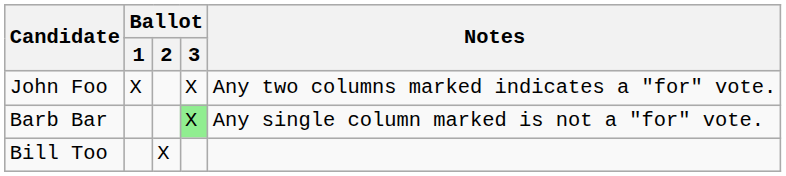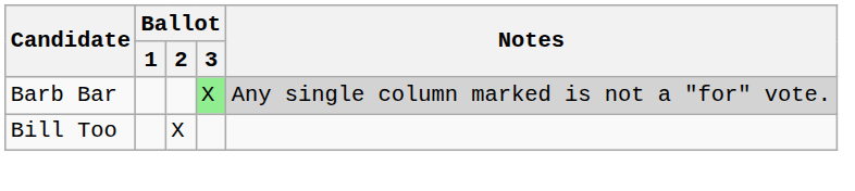- row: John Foo | X | X | Any two columns marked indicates a "for" vote.
Barb Bar | Notes: no background -> lightgrey background
